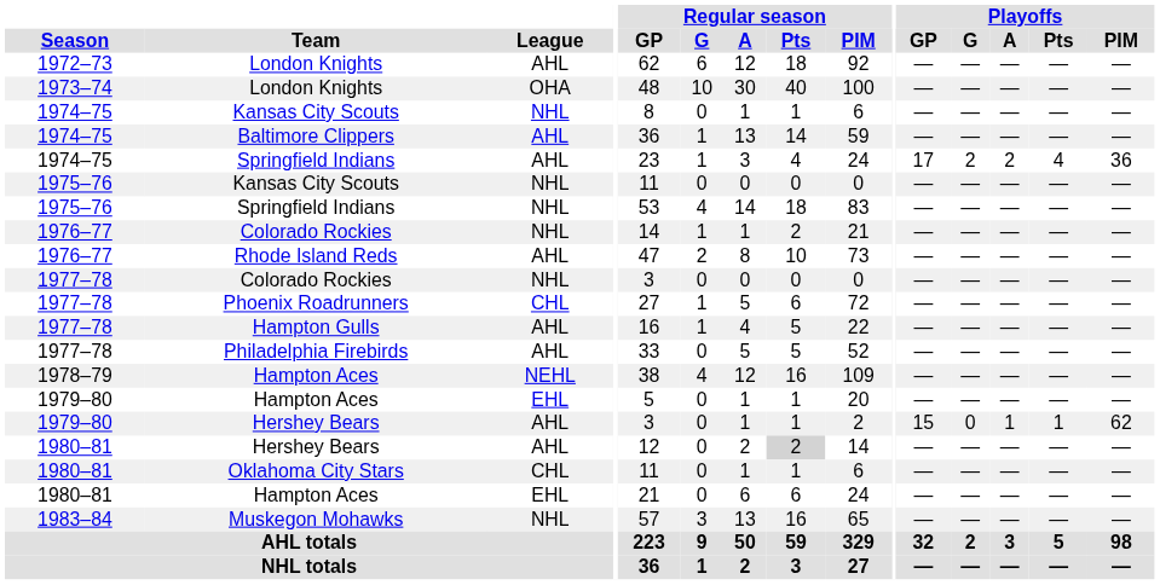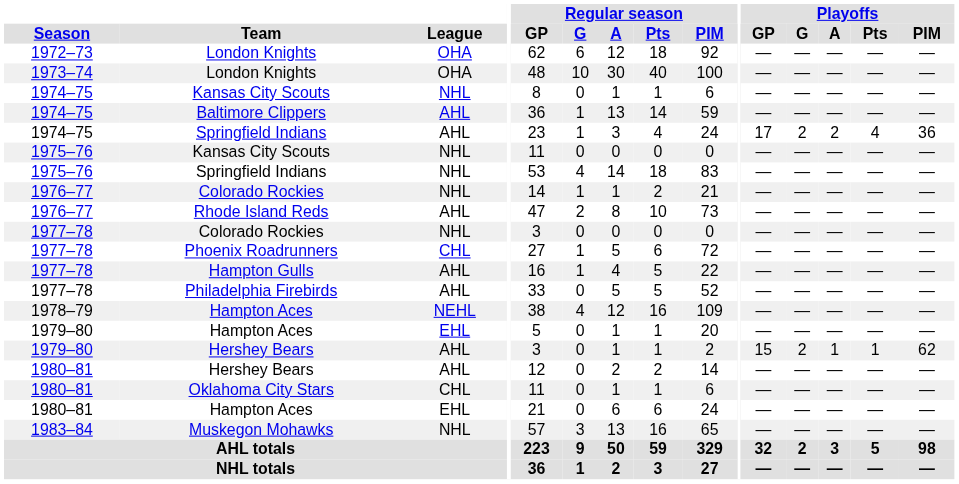1972–73 / London Knights | League: AHL -> OHA
1979–80 / Hershey Bears | Playoffs / G: 0 -> 2
1980–81 / Hershey Bears | Regular season / Pts: lightgrey background -> no background
